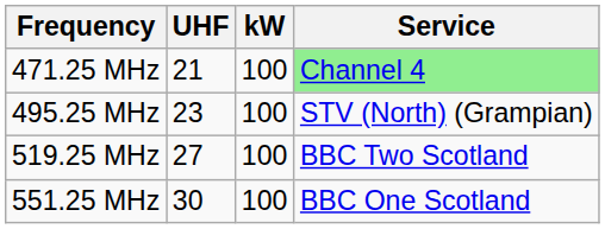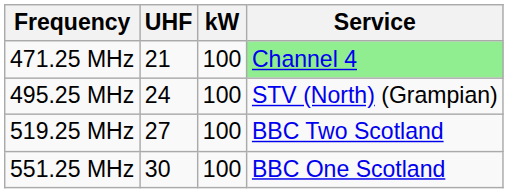495.25 MHz | UHF: 23 -> 24
